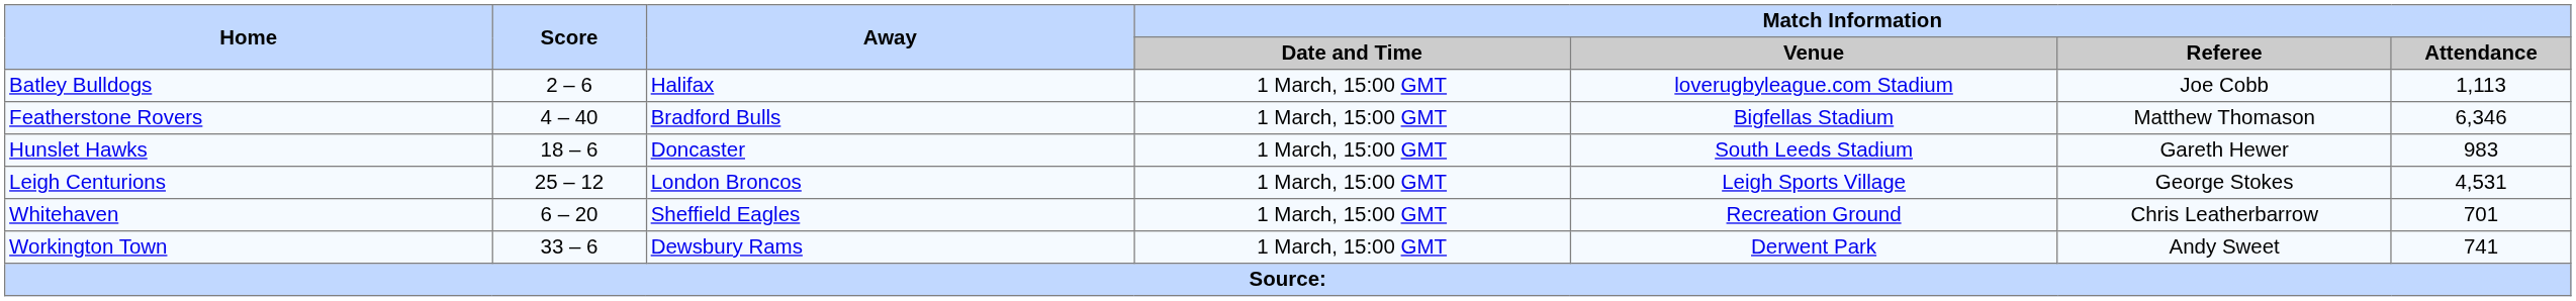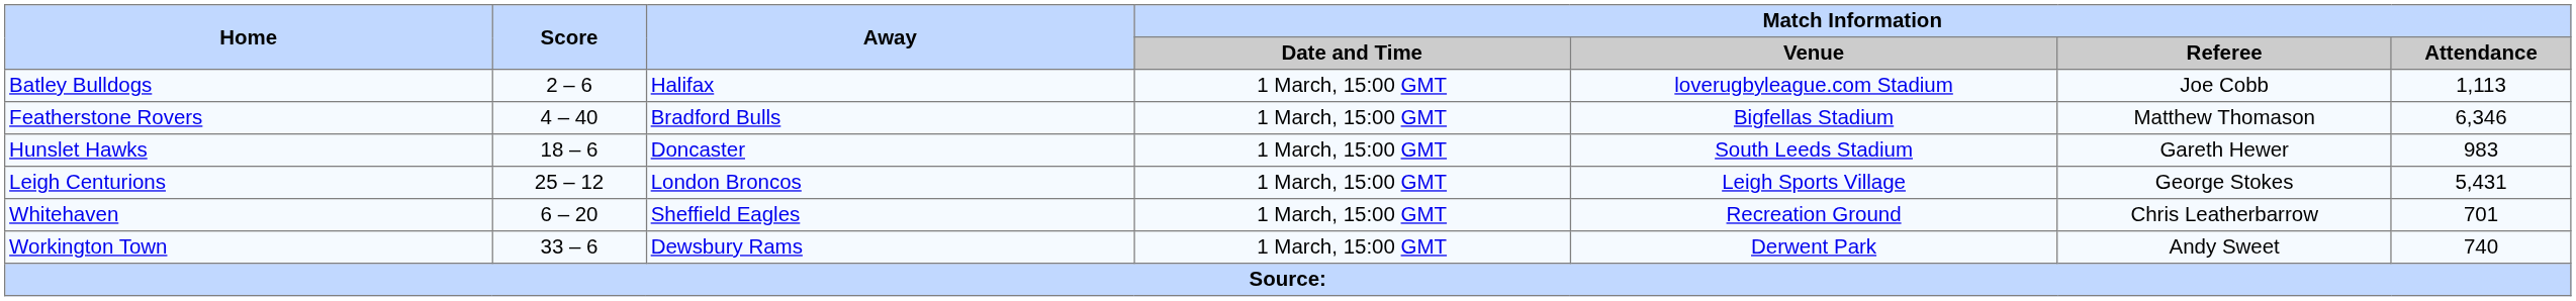Leigh Centurions | Match Information / Attendance: 4,531 -> 5,431
Workington Town | Match Information / Attendance: 741 -> 740
